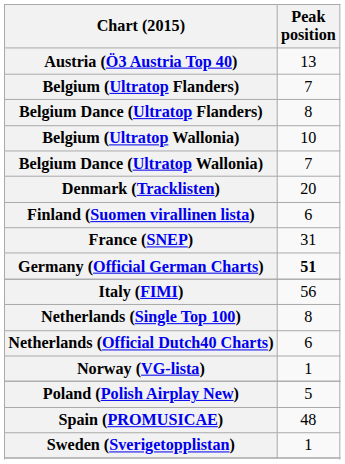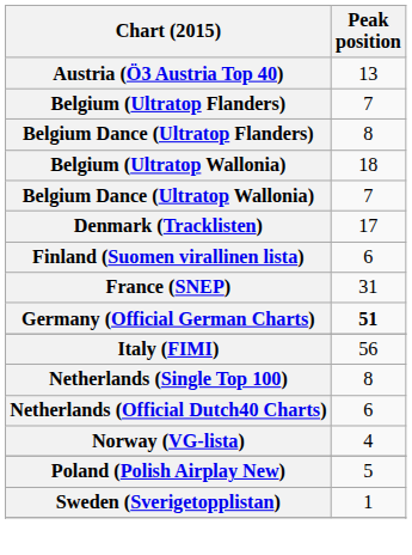Belgium (Ultratop Wallonia) | Peak position: 10 -> 18
Denmark (Tracklisten) | Peak position: 20 -> 17
Norway (VG-lista) | Peak position: 1 -> 4
- row: Spain (PROMUSICAE) | 48
